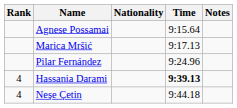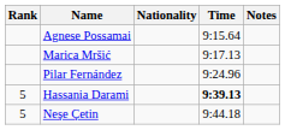Hassania Darami | Rank: 4 -> 5
Neşe Çetin | Rank: 4 -> 5
